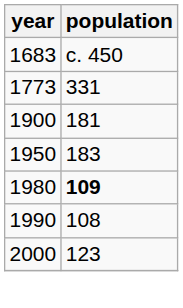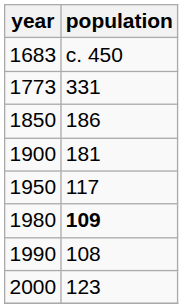+ row: 1850 | 186
1950 | population: 183 -> 117
